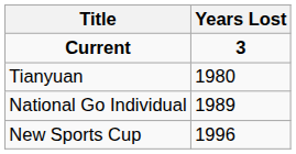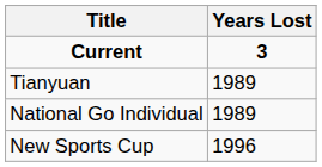Tianyuan | Years Lost: 1980 -> 1989
